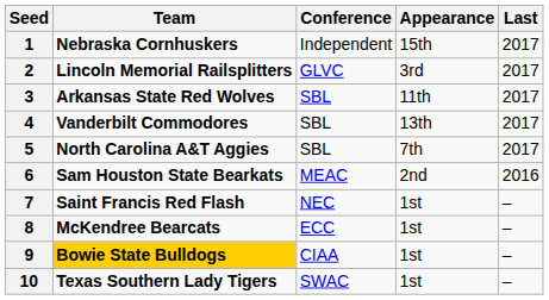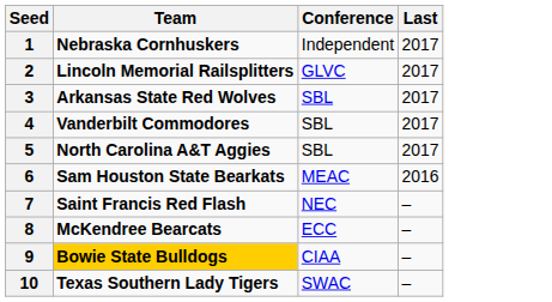- column: Appearance | 15th | 3rd | 11th | 13th | 7th | 2nd | 1st | 1st | 1st | 1st
